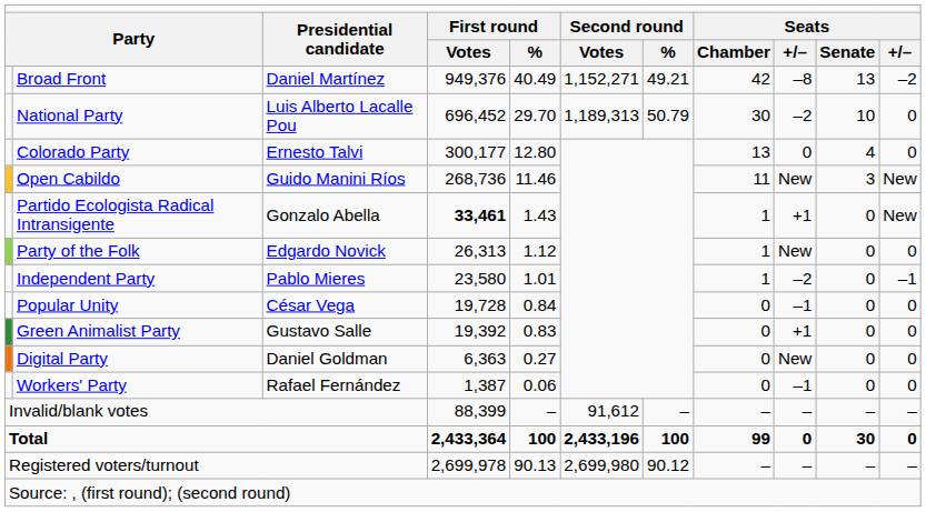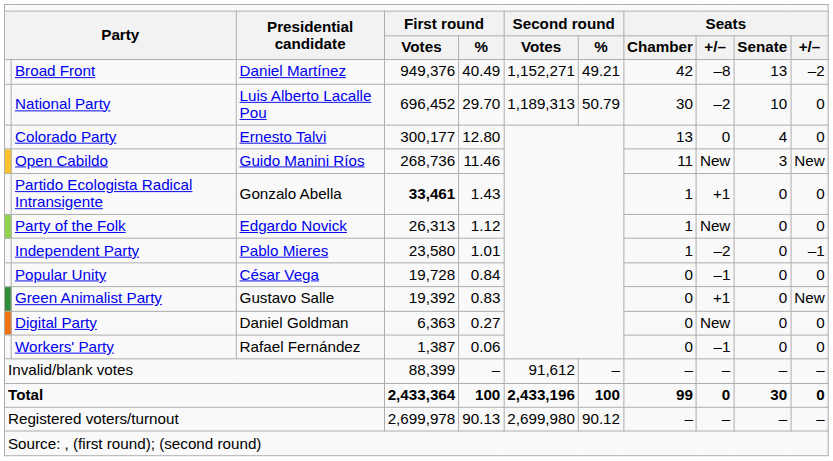Partido Ecologista Radical Intransigente | column 11: New -> 0
Green Animalist Party | column 11: 0 -> New
